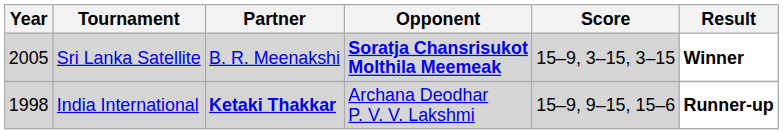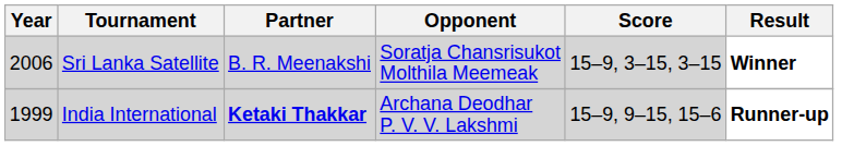Sri Lanka Satellite | Year: 2005 -> 2006
Sri Lanka Satellite | Opponent: bold -> normal
India International | Year: 1998 -> 1999
